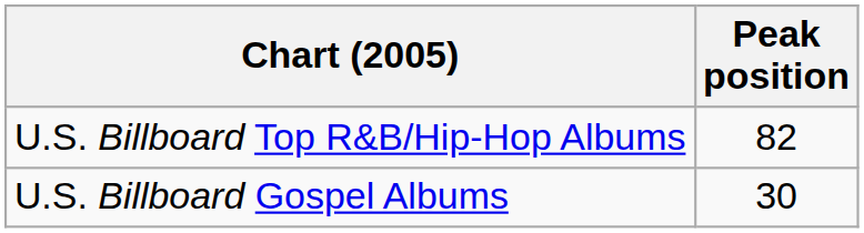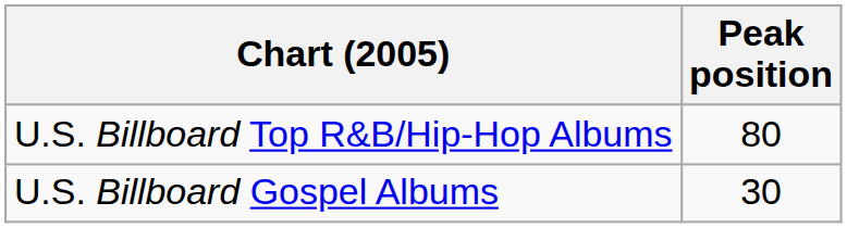U.S. Billboard Top R&B/Hip-Hop Albums | Peak position: 82 -> 80
